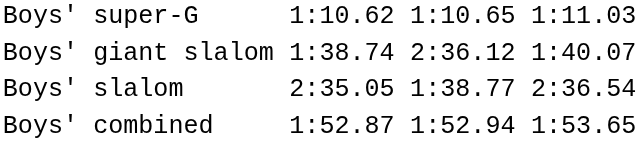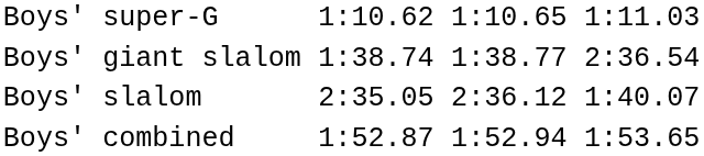Boys' giant slalom | column 5: 2:36.12 -> 1:38.77
Boys' giant slalom | column 7: 1:40.07 -> 2:36.54
Boys' slalom | column 5: 1:38.77 -> 2:36.12
Boys' slalom | column 7: 2:36.54 -> 1:40.07
